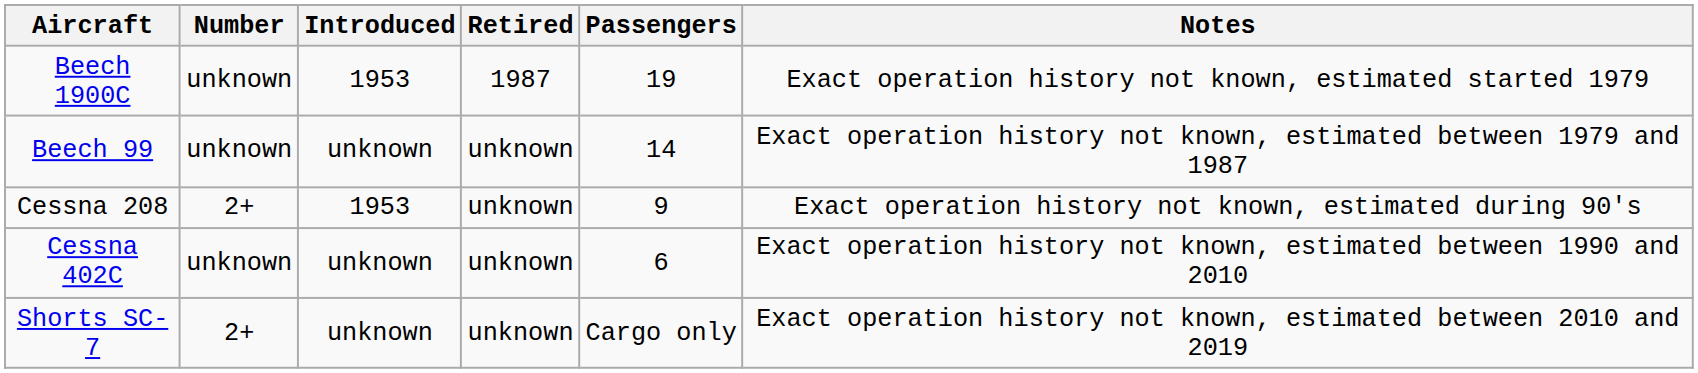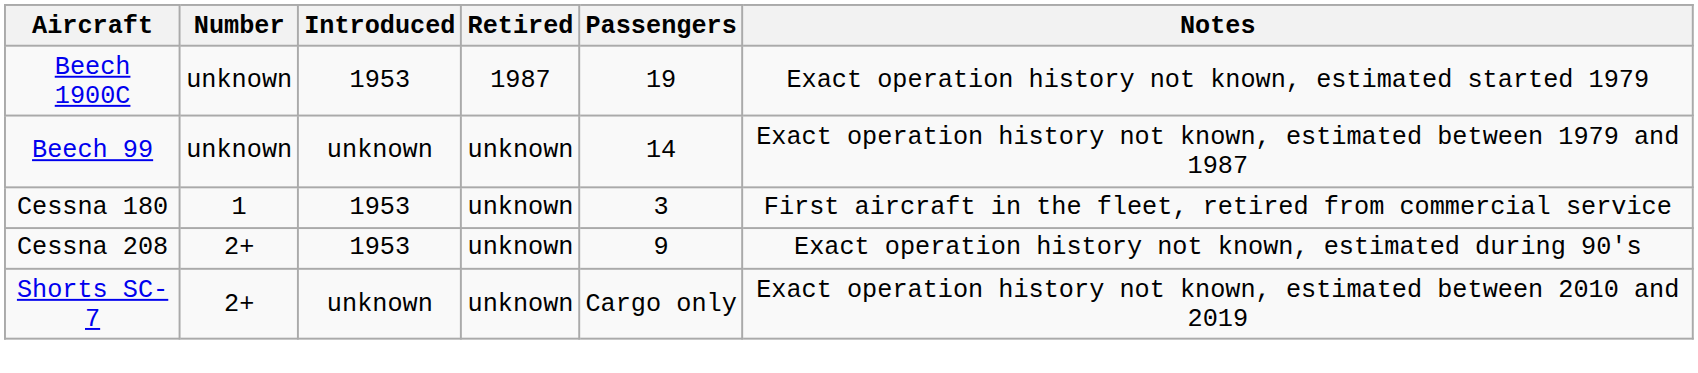+ row: Cessna 180 | 1 | 1953 | unknown | 3 | First aircraft in the fleet, retired from commercial service
- row: Cessna 402C | unknown | unknown | unknown | 6 | Exact operation history not known, estimated between 1990 and 2010
